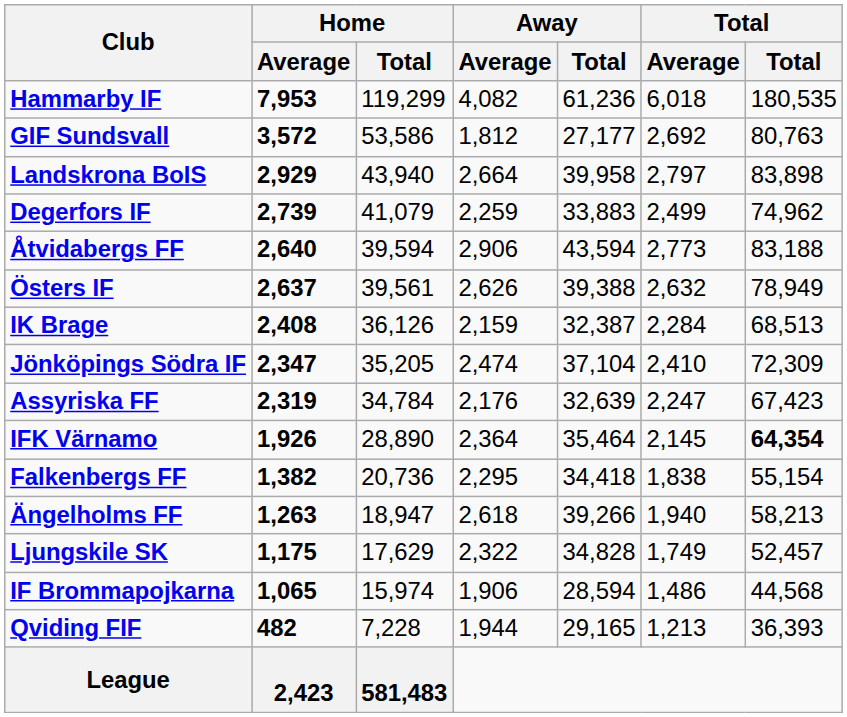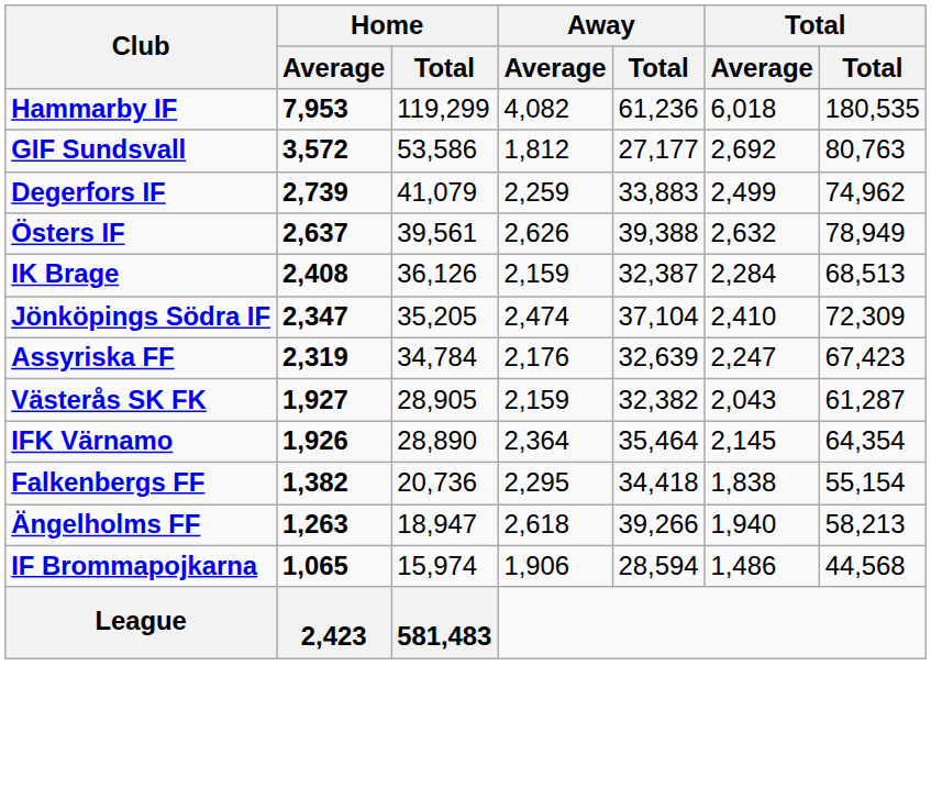- row: Landskrona BoIS | 2,929 | 43,940 | 2,664 | 39,958 | 2,797 | 83,898
- row: Åtvidabergs FF | 2,640 | 39,594 | 2,906 | 43,594 | 2,773 | 83,188
+ row: Västerås SK FK | 1,927 | 28,905 | 2,159 | 32,382 | 2,043 | 61,287
IFK Värnamo | Total: bold -> normal
- row: Ljungskile SK | 1,175 | 17,629 | 2,322 | 34,828 | 1,749 | 52,457
- row: Qviding FIF | 482 | 7,228 | 1,944 | 29,165 | 1,213 | 36,393
